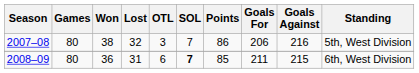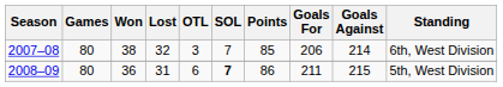2007–08 | Points: 86 -> 85
2007–08 | Goals Against: 216 -> 214
2007–08 | Standing: 5th, West Division -> 6th, West Division
2008–09 | Points: 85 -> 86
2008–09 | Standing: 6th, West Division -> 5th, West Division
